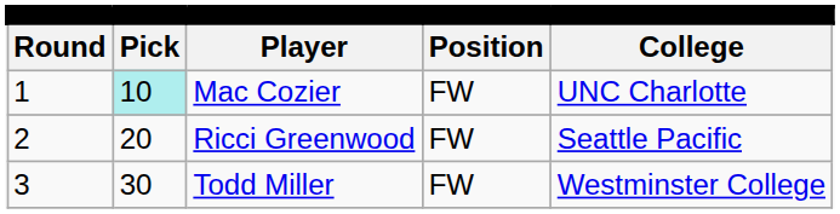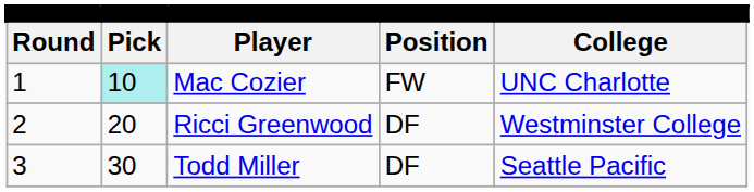Ricci Greenwood | column 4: FW -> DF
Ricci Greenwood | column 5: Seattle Pacific -> Westminster College
Todd Miller | column 4: FW -> DF
Todd Miller | column 5: Westminster College -> Seattle Pacific
